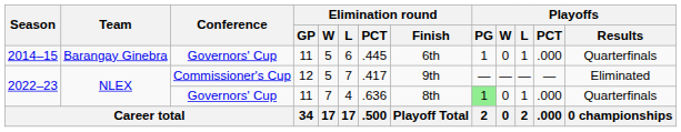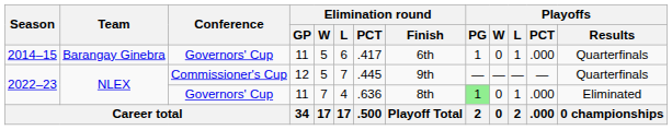2014–15 | Elimination round / PCT: .445 -> .417
2022–23 / Commissioner's Cup | Elimination round / PCT: .417 -> .445
2022–23 / Commissioner's Cup | Playoffs / Results: Eliminated -> Quarterfinals
2022–23 / Governors' Cup | Playoffs / Results: Quarterfinals -> Eliminated
